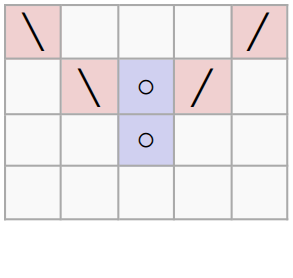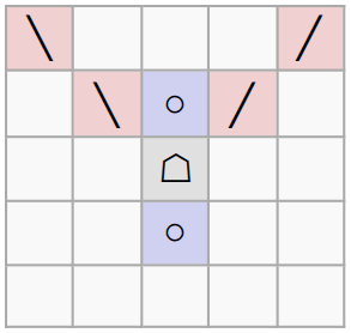+ row: ☖
